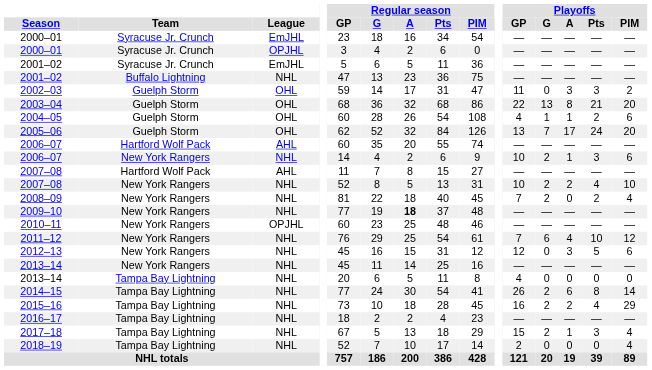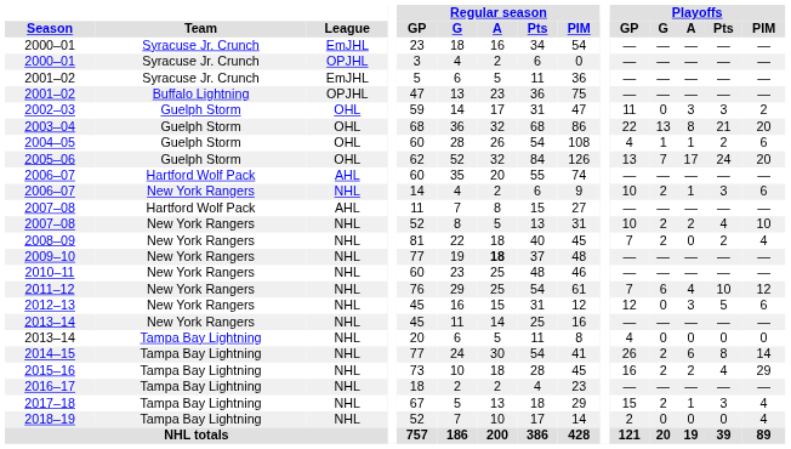2001–02 / Buffalo Lightning | League: NHL -> OPJHL
2010–11 | League: OPJHL -> NHL
